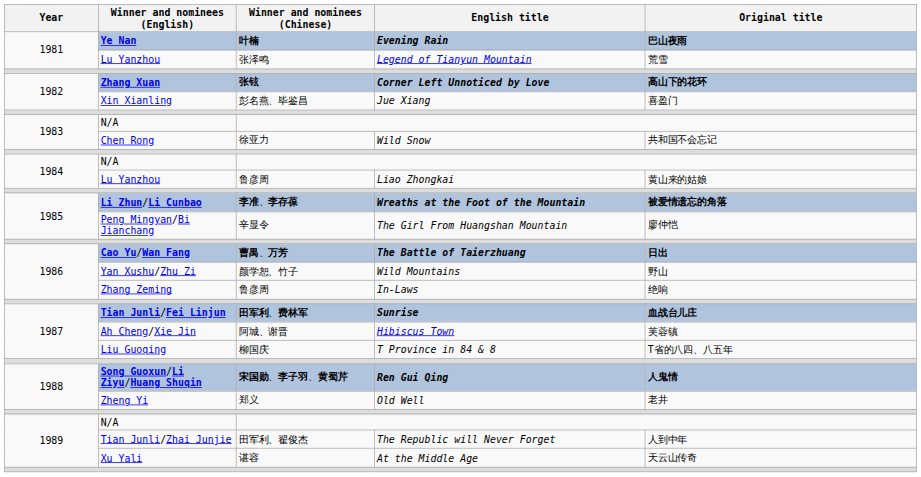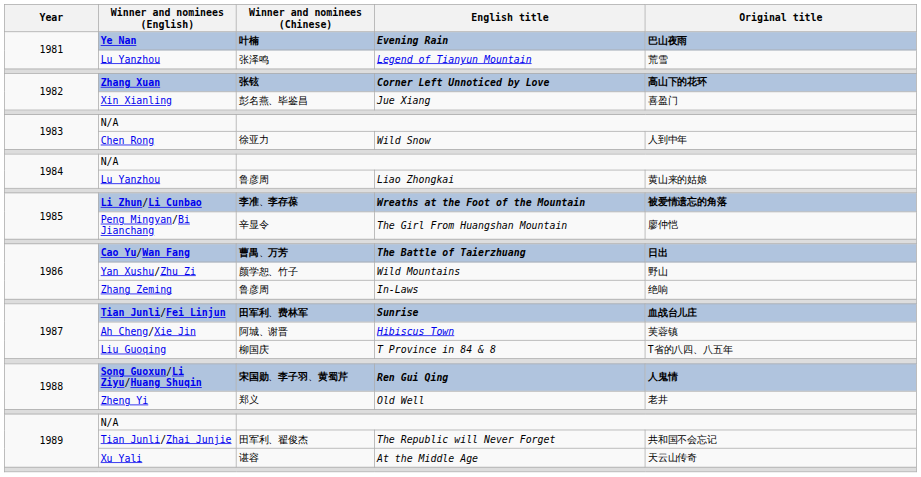Chen Rong | Original title: 共和国不会忘记 -> 人到中年
Tian Junli/Zhai Junjie | Original title: 人到中年 -> 共和国不会忘记
